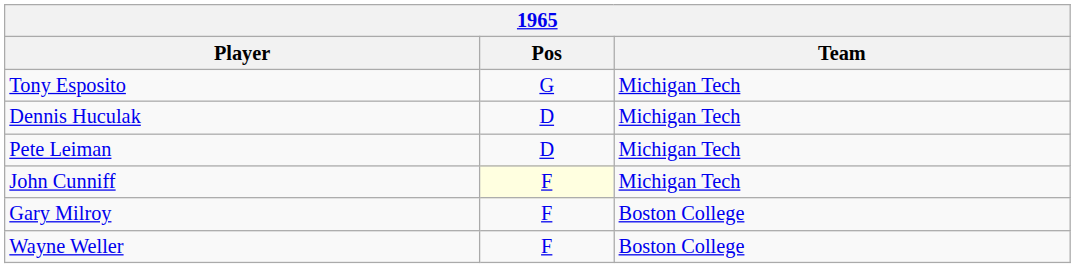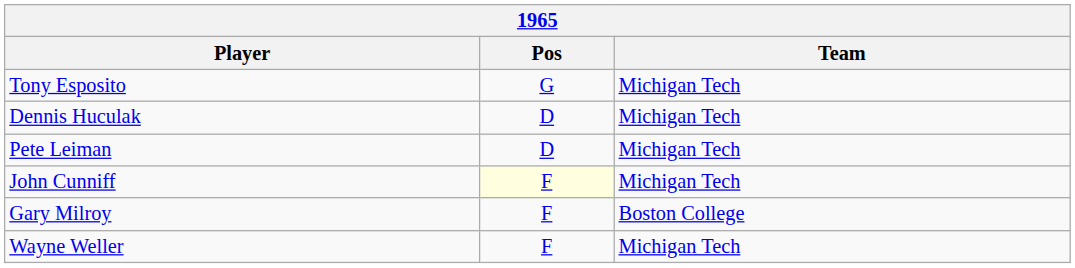Wayne Weller | Team: Boston College -> Michigan Tech
